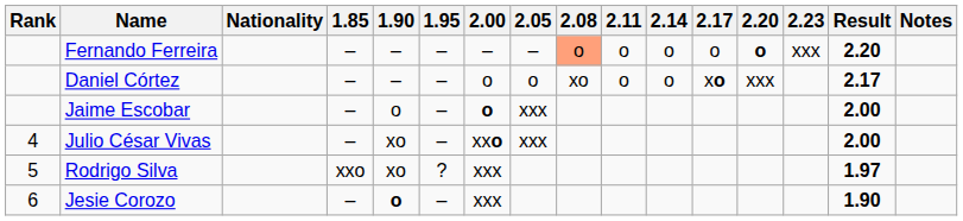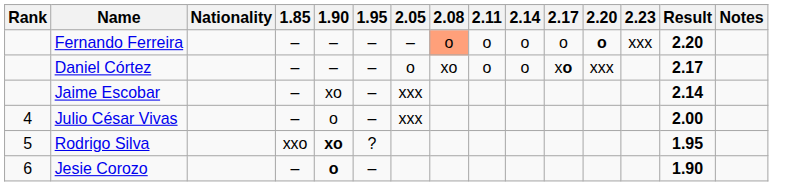- column: 2.00 | – | o | o | xxo | xxx | xxx
Jaime Escobar | 1.90: o -> xo
Jaime Escobar | Result: 2.00 -> 2.14
Julio César Vivas | 1.90: xo -> o
Rodrigo Silva | 1.90: normal -> bold
Rodrigo Silva | Result: 1.97 -> 1.95
